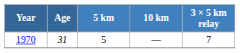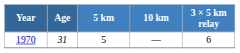1970 | 3 × 5 km relay: 7 -> 6
